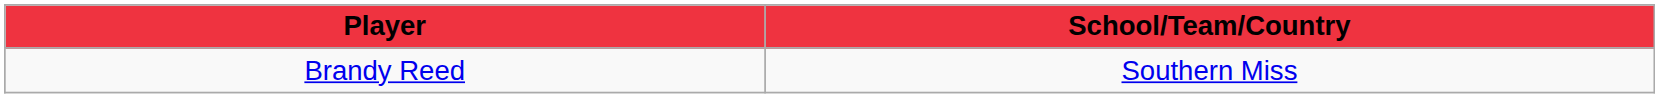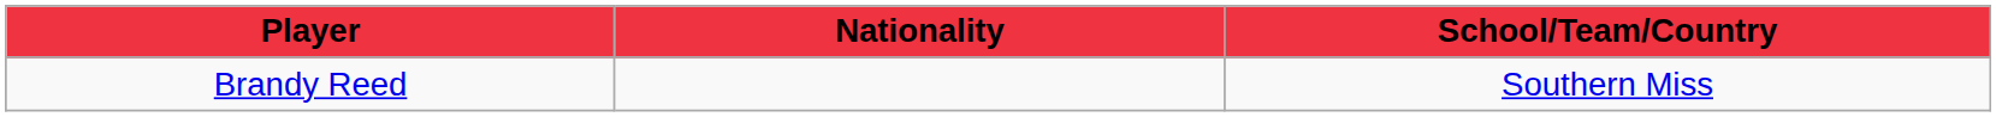+ column: Nationality
